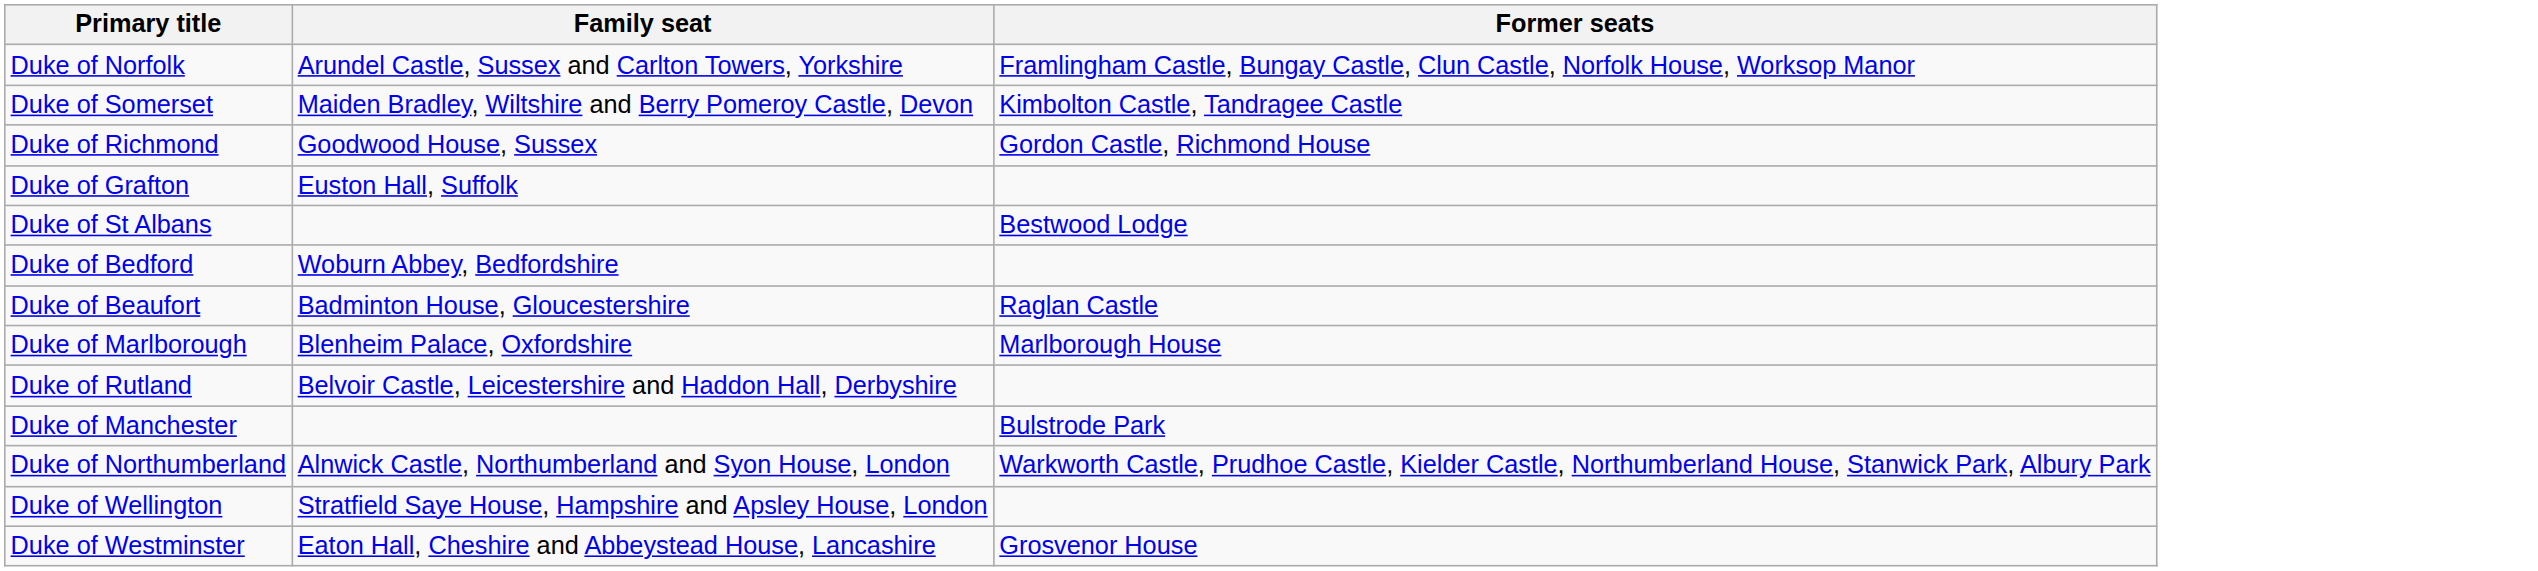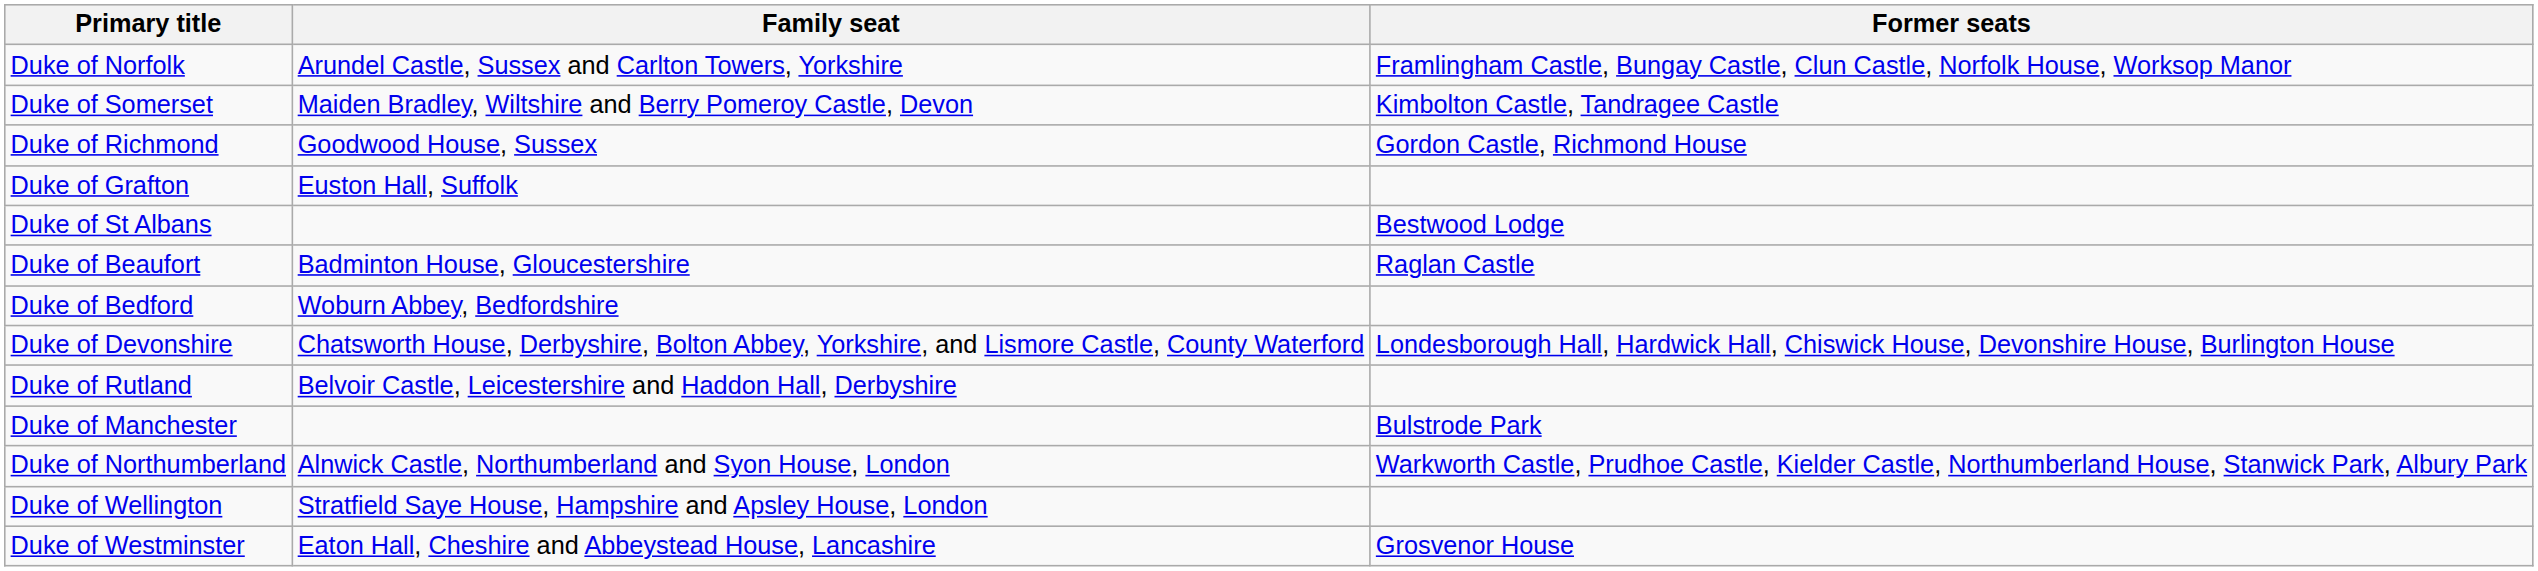rows swapped: Duke of Beaufort <-> Duke of Bedford
+ row: Duke of Devonshire | Chatsworth House, Derbyshire, Bolton Abbey, Yorkshire, and Lismore Castle, County Waterford | Londesborough Hall, Hardwick Hall, Chiswick House, Devonshire House, Burlington House
- row: Duke of Marlborough | Blenheim Palace, Oxfordshire | Marlborough House
